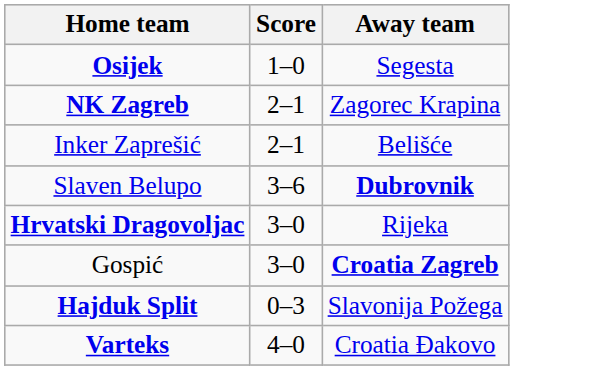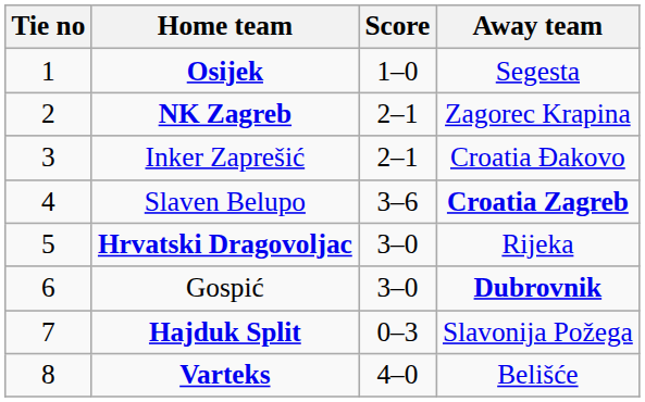+ column: Tie no | 1 | 2 | 3 | 4 | 5 | 6 | 7 | 8
Inker Zaprešić | Away team: Belišće -> Croatia Đakovo
Slaven Belupo | Away team: Dubrovnik -> Croatia Zagreb
Gospić | Away team: Croatia Zagreb -> Dubrovnik
Varteks | Away team: Croatia Đakovo -> Belišće
